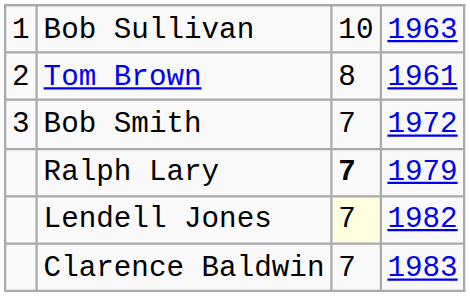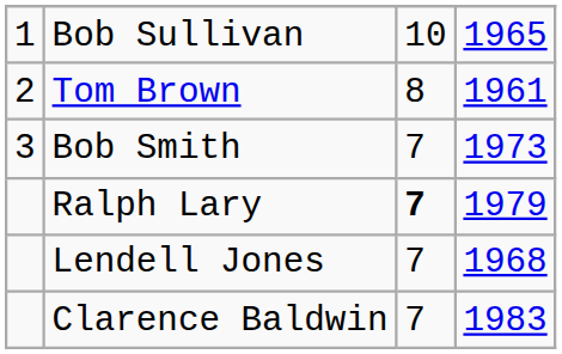Bob Sullivan | column 4: 1963 -> 1965
Bob Smith | column 4: 1972 -> 1973
Lendell Jones | column 3: lightyellow background -> no background
Lendell Jones | column 4: 1982 -> 1968
